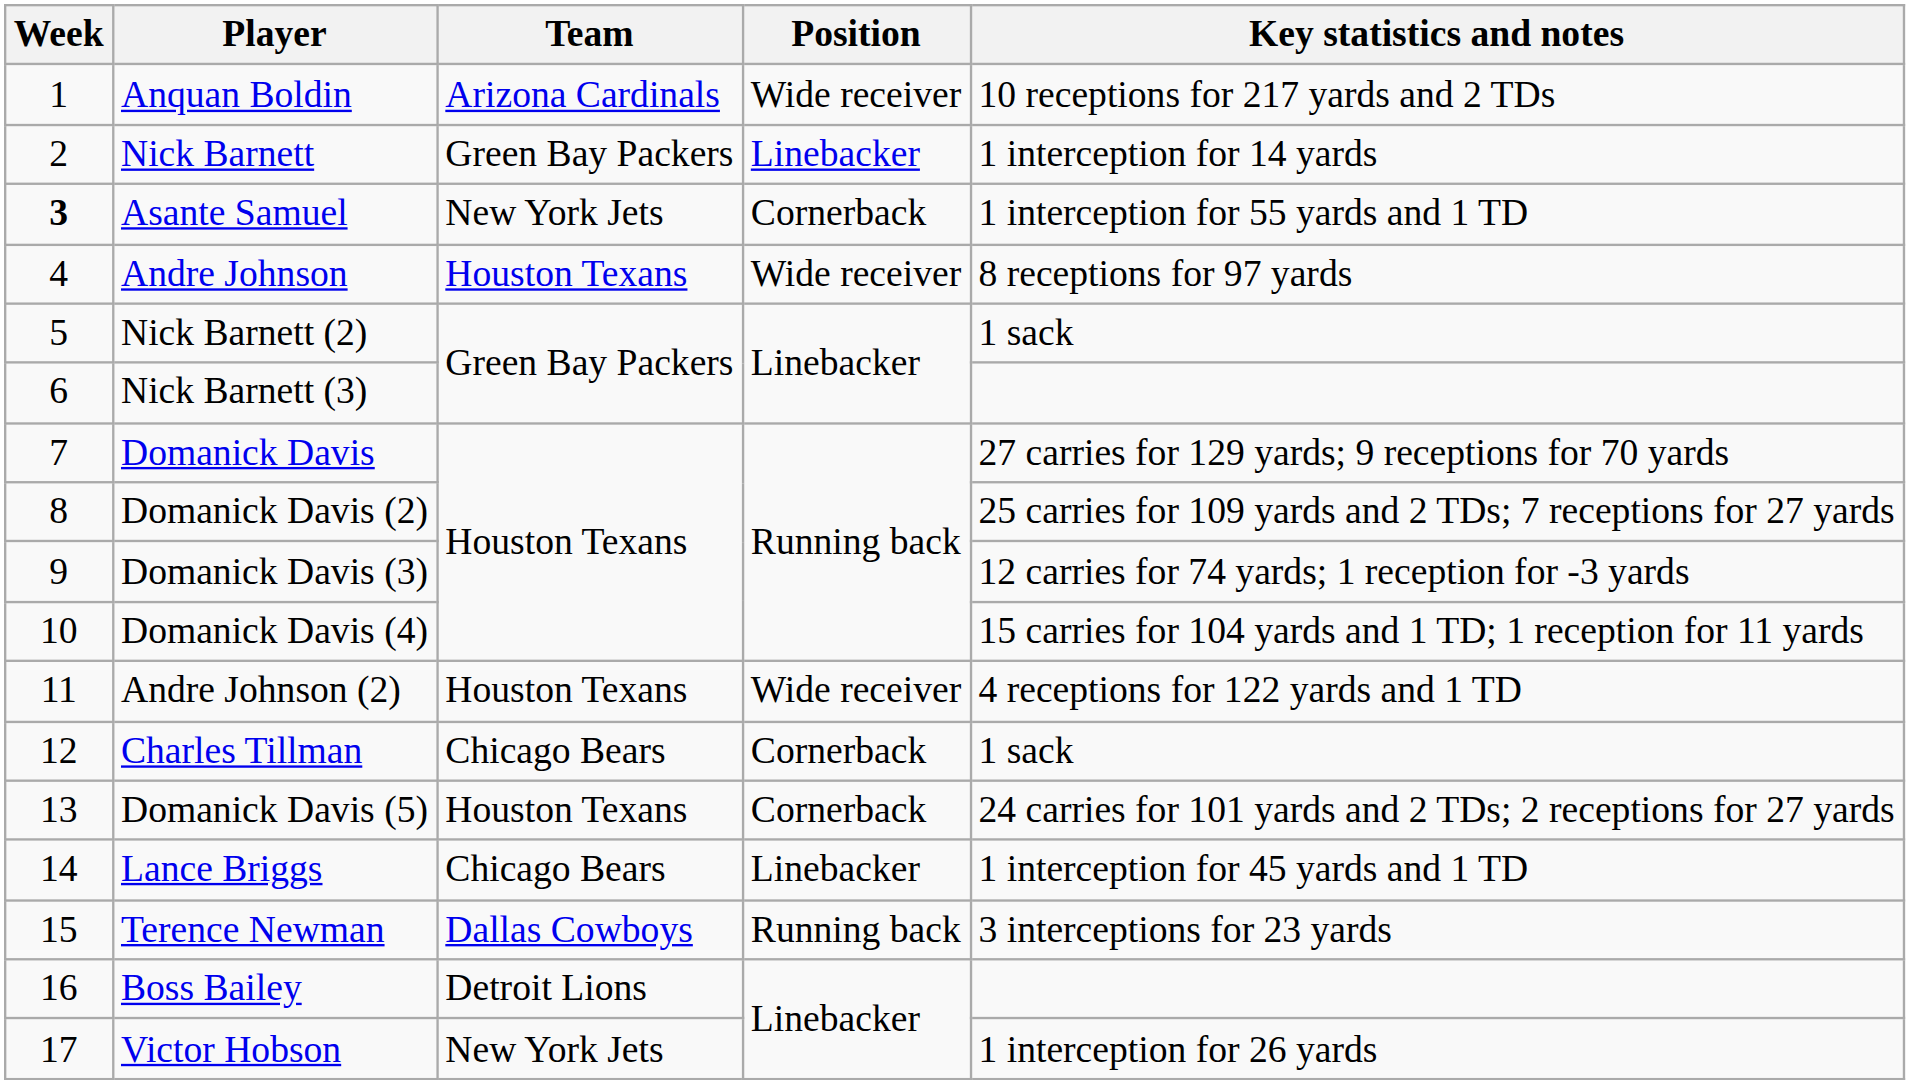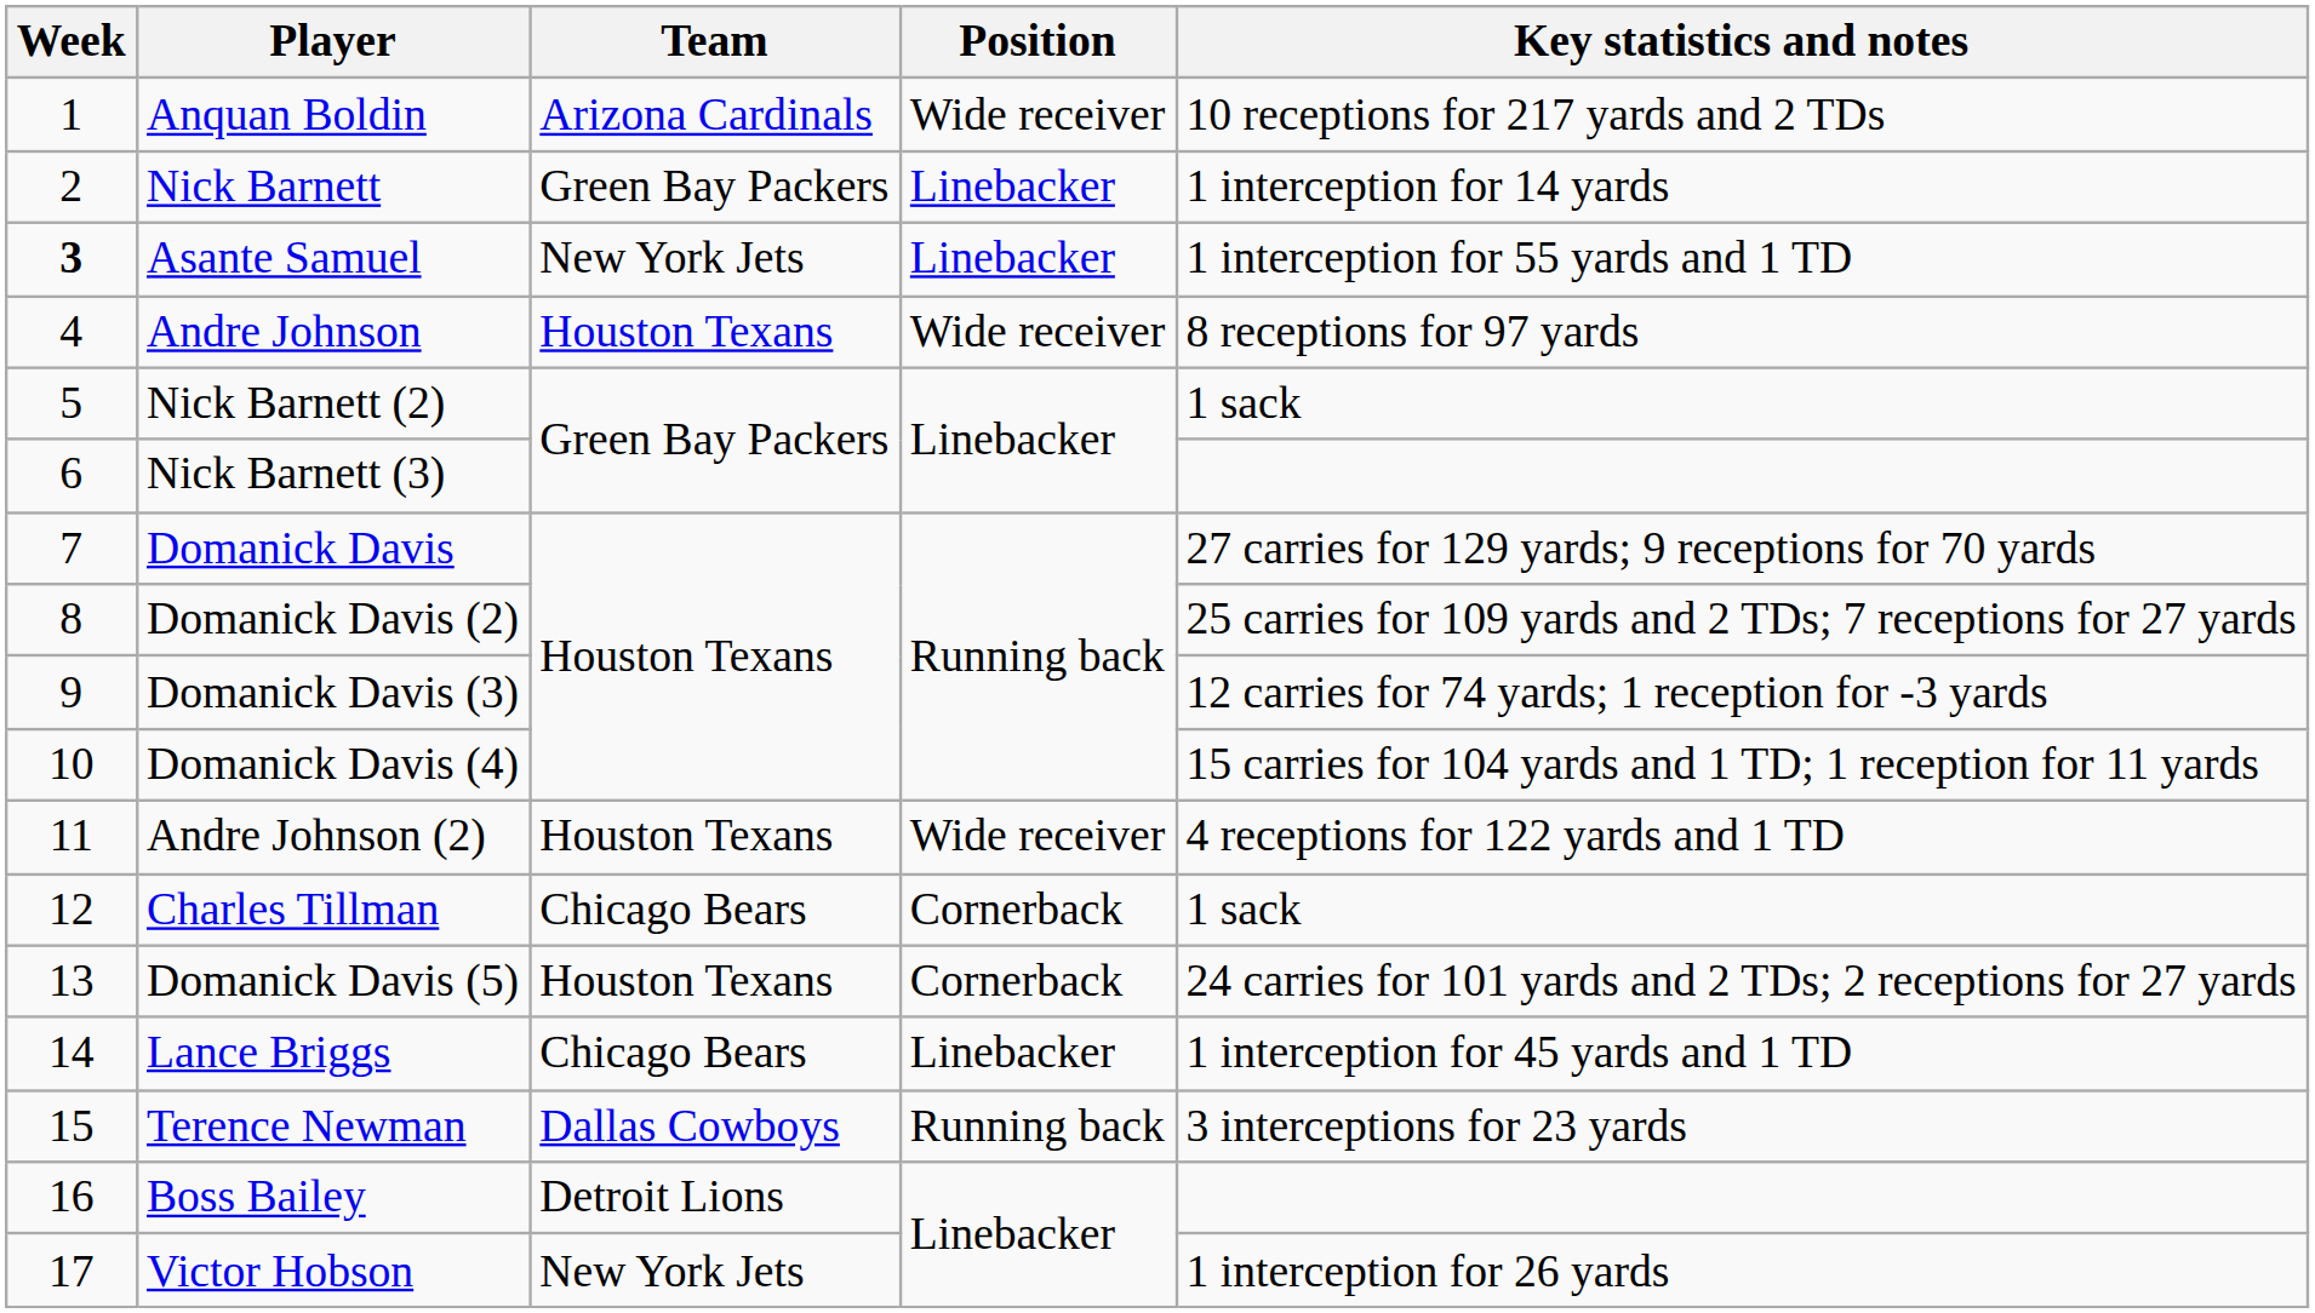Asante Samuel | Position: Cornerback -> Linebacker
